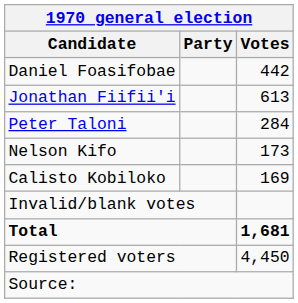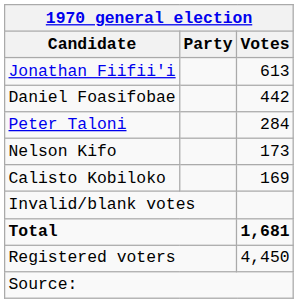rows swapped: Jonathan Fiifii'i <-> Daniel Foasifobae
